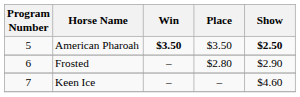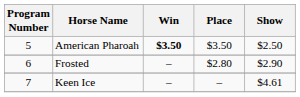American Pharoah | Show: bold -> normal
Keen Ice | Show: $4.60 -> $4.61
